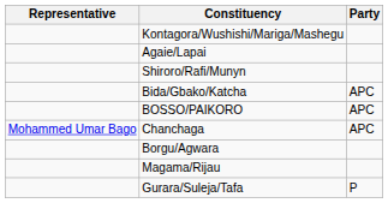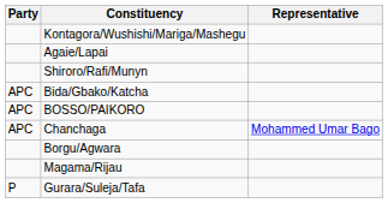columns swapped: Representative <-> Party
